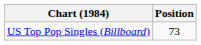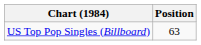US Top Pop Singles (Billboard) | Position: 73 -> 63
